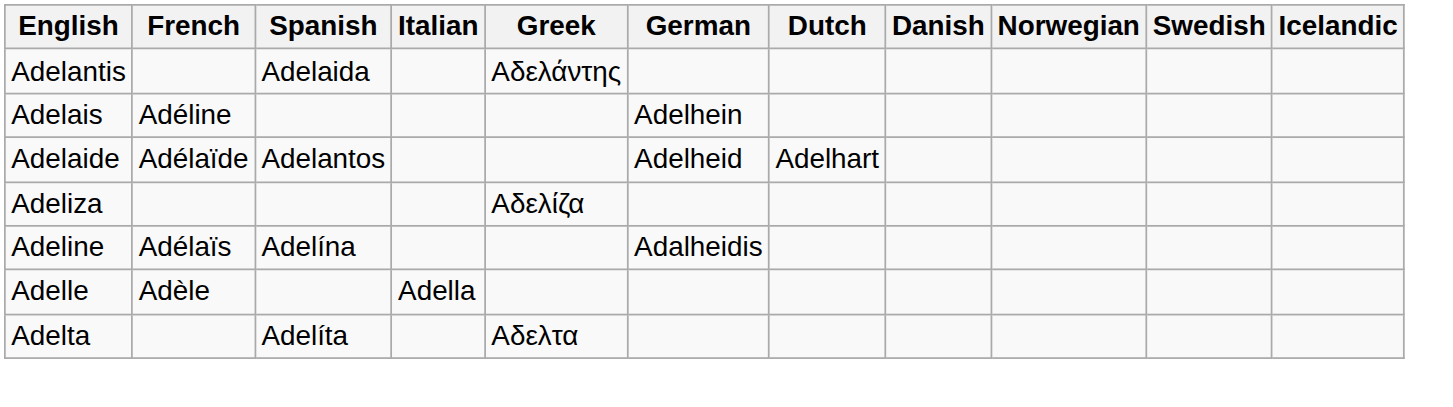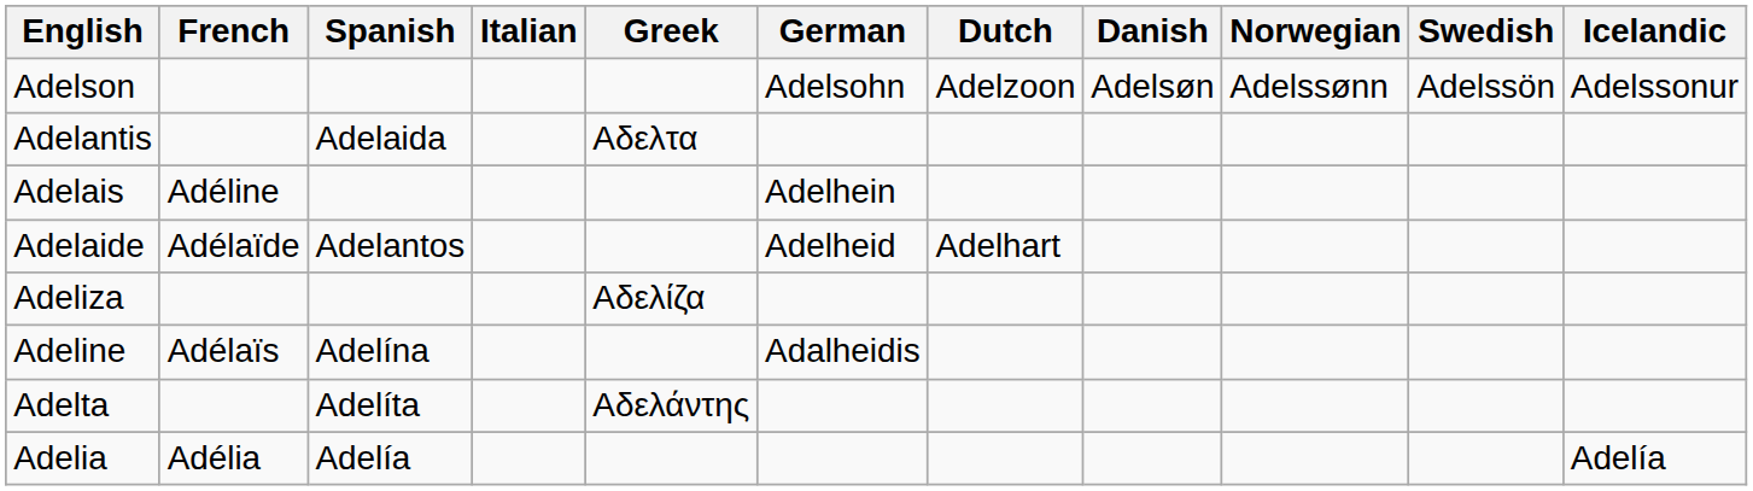+ row: Adelson | Adelsohn | Adelzoon | Adelsøn | Adelssønn | Adelssön | Adelssonur
Adelantis | Greek: Αδελάντης -> Αδελτα
- row: Adelle | Adèle | Adella
Adelta | Greek: Αδελτα -> Αδελάντης
+ row: Adelia | Adélia | Adelía | Adelía
